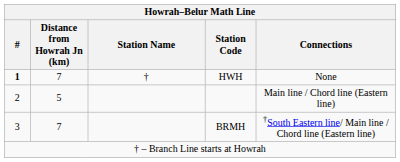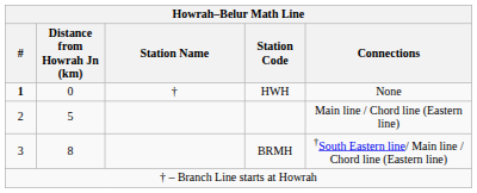HWH | Distance from Howrah Jn (km): 7 -> 0
BRMH | Distance from Howrah Jn (km): 7 -> 8
